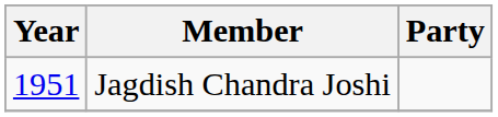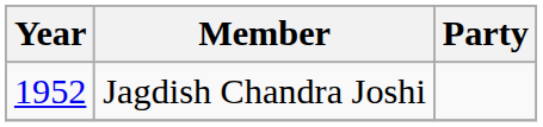Jagdish Chandra Joshi | Year: 1951 -> 1952
